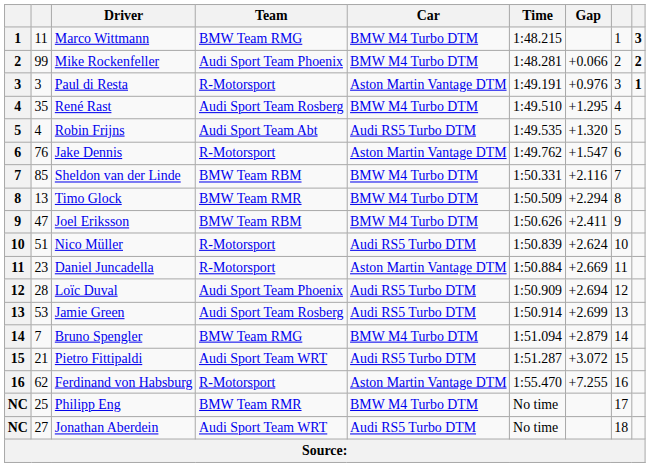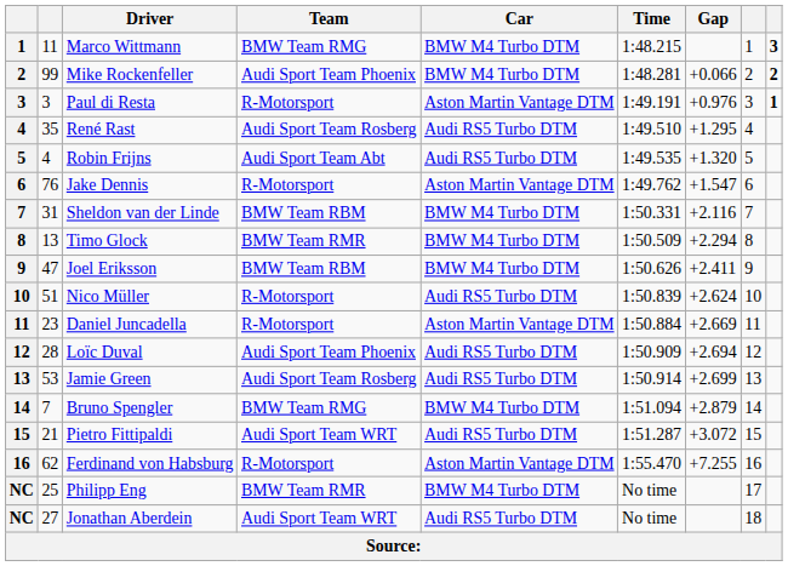René Rast | Car: BMW M4 Turbo DTM -> Audi RS5 Turbo DTM
Sheldon van der Linde | column 2: 85 -> 31
